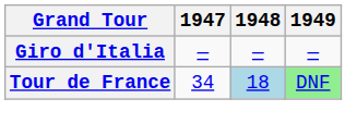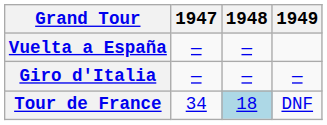+ row: Vuelta a España | — | —
Tour de France | 1949: lightgreen background -> no background
